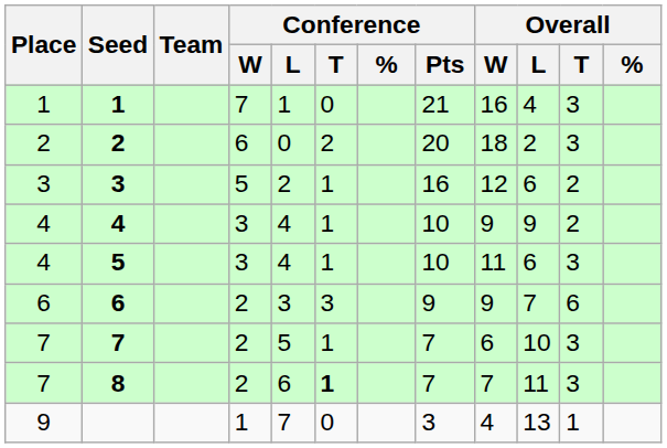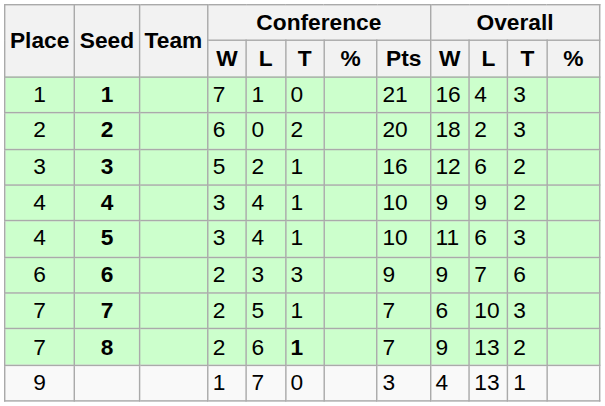8 | Overall / W: 7 -> 9
8 | Overall / L: 11 -> 13
8 | Overall / T: 3 -> 2
